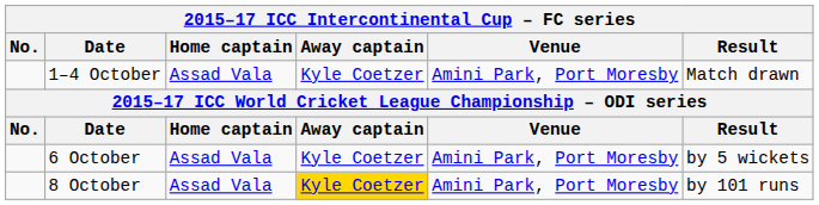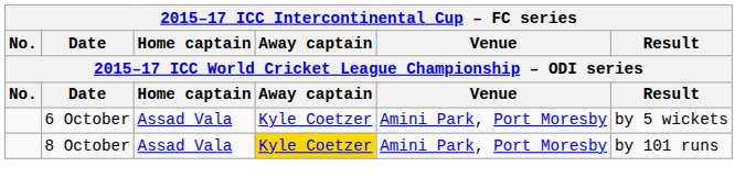- row: 1–4 October | Assad Vala | Kyle Coetzer | Amini Park, Port Moresby | Match drawn
